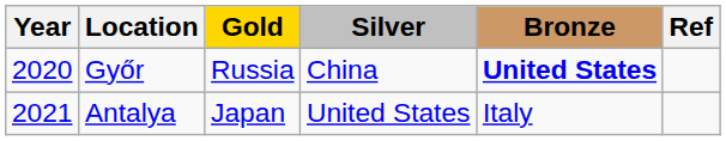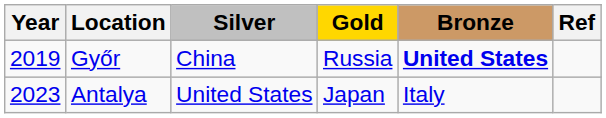columns swapped: Gold <-> Silver
Győr | Year: 2020 -> 2019
Antalya | Year: 2021 -> 2023
